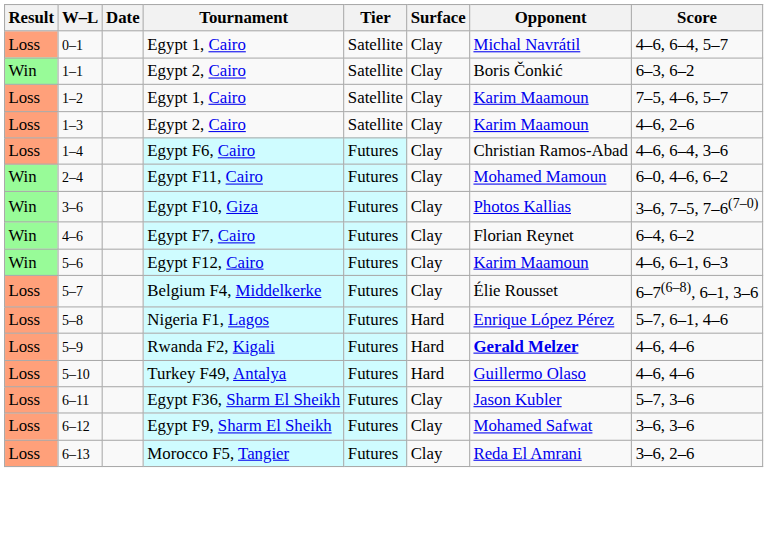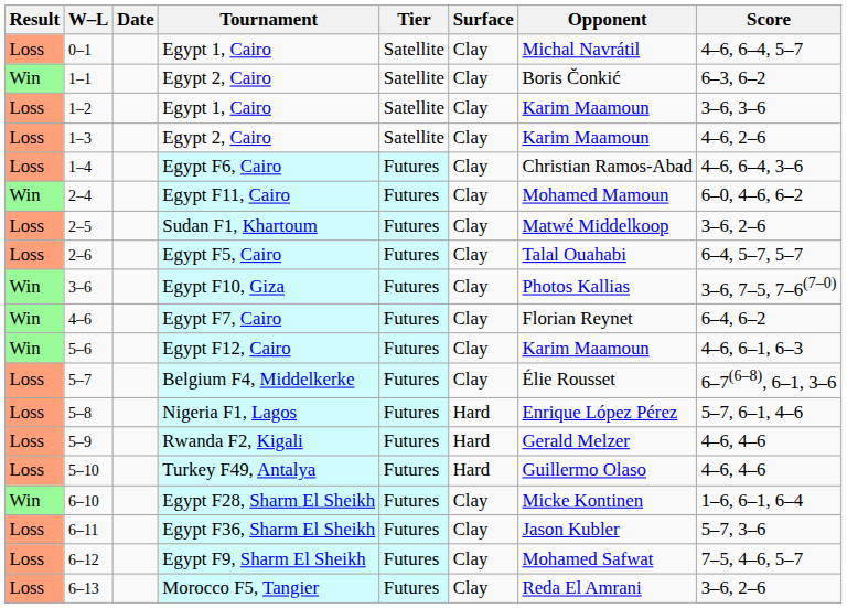1–2 | Score: 7–5, 4–6, 5–7 -> 3–6, 3–6
+ row: Loss | 2–5 | Sudan F1, Khartoum | Futures | Clay | Matwé Middelkoop | 3–6, 2–6
+ row: Loss | 2–6 | Egypt F5, Cairo | Futures | Clay | Talal Ouahabi | 6–4, 5–7, 5–7
5–9 | Opponent: bold -> normal
+ row: Win | 6–10 | Egypt F28, Sharm El Sheikh | Futures | Clay | Micke Kontinen | 1–6, 6–1, 6–4
6–12 | Score: 3–6, 3–6 -> 7–5, 4–6, 5–7
